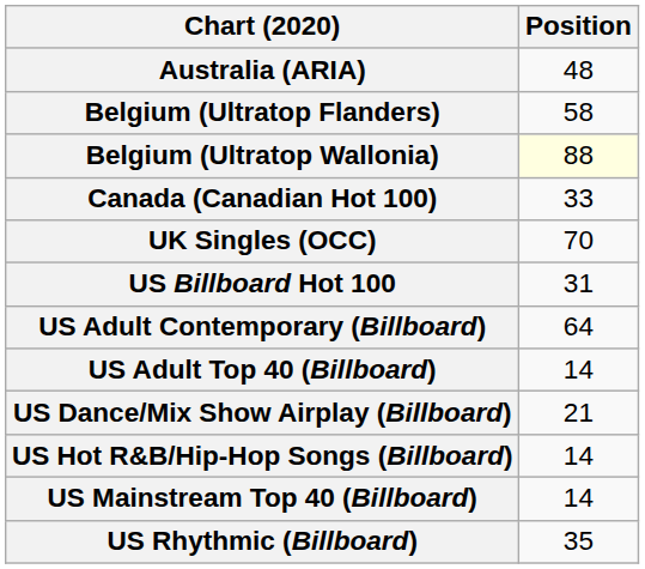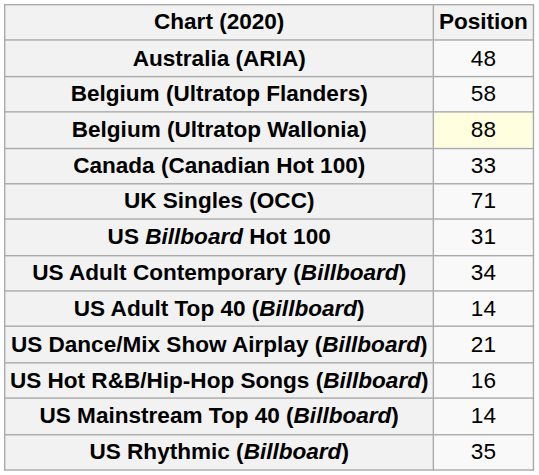UK Singles (OCC) | Position: 70 -> 71
US Adult Contemporary (Billboard) | Position: 64 -> 34
US Hot R&B/Hip-Hop Songs (Billboard) | Position: 14 -> 16
